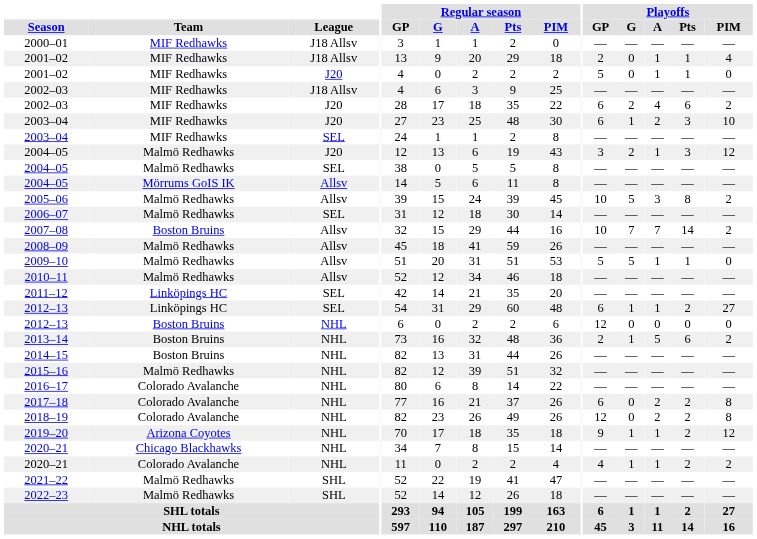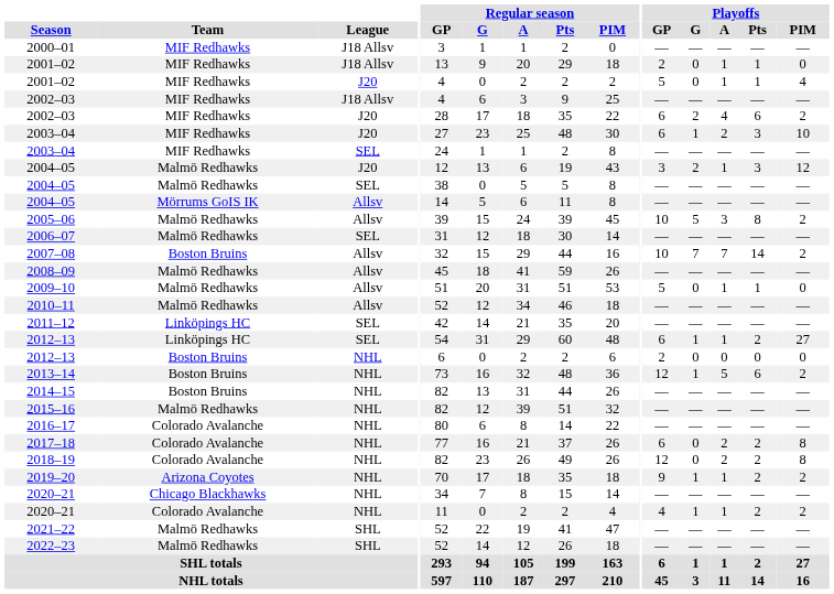2001–02 / J18 Allsv | Playoffs / PIM: 4 -> 0
2001–02 / J20 | Playoffs / PIM: 0 -> 4
2009–10 | Playoffs / G: 5 -> 0
2012–13 / NHL | Playoffs / GP: 12 -> 2
2013–14 | Playoffs / GP: 2 -> 12
2019–20 | Playoffs / PIM: 12 -> 2
